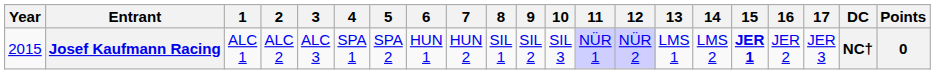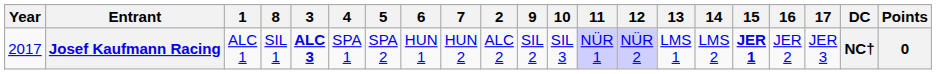columns swapped: 2 <-> 8
Josef Kaufmann Racing | Year: 2015 -> 2017
Josef Kaufmann Racing | 3: normal -> bold
